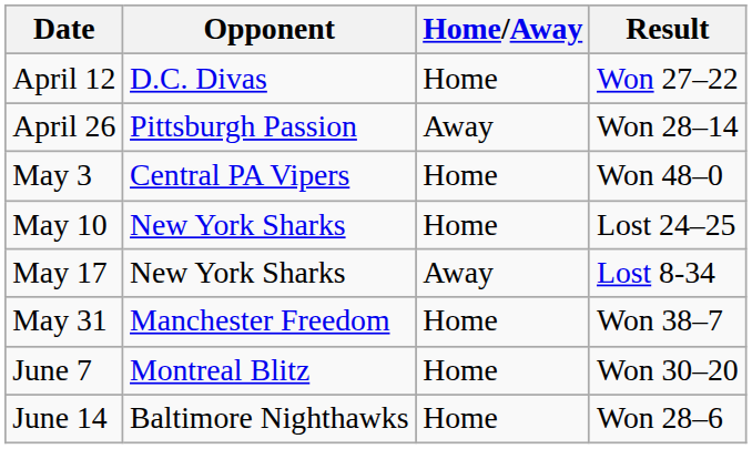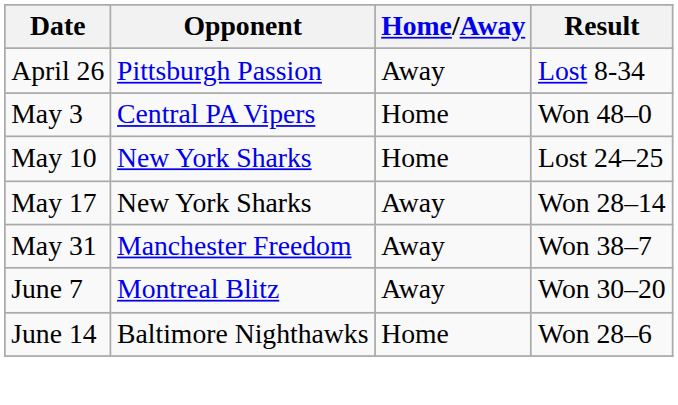- row: April 12 | D.C. Divas | Home | Won 27–22
April 26 | Result: Won 28–14 -> Lost 8-34
May 17 | Result: Lost 8-34 -> Won 28–14
May 31 | Home/Away: Home -> Away
June 7 | Home/Away: Home -> Away
